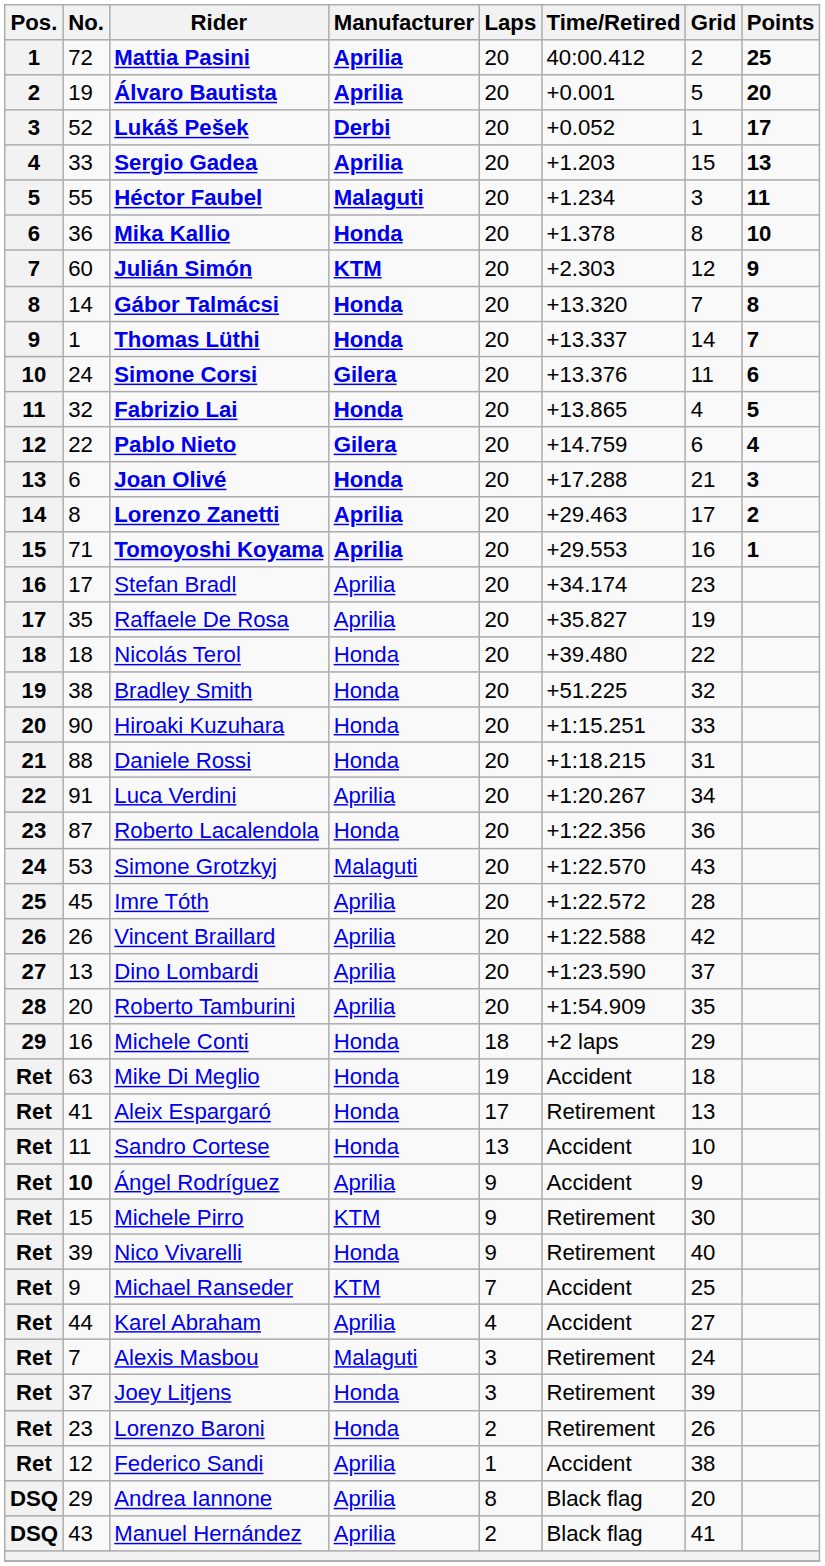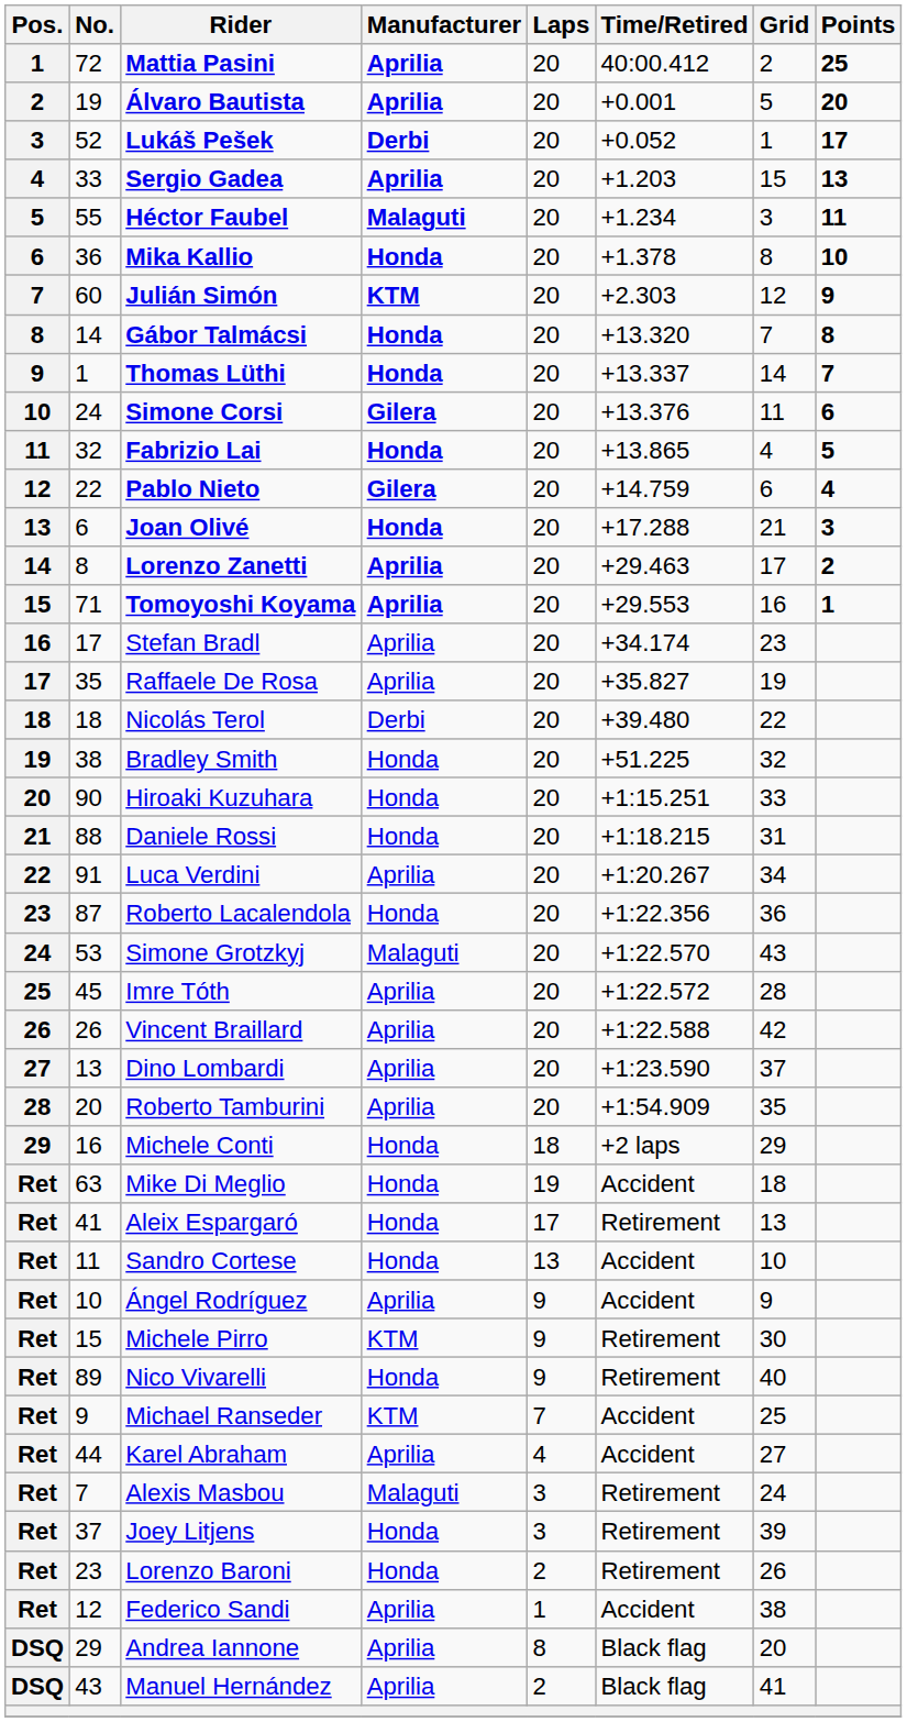Nicolás Terol | Manufacturer: Honda -> Derbi
Ángel Rodríguez | No.: bold -> normal
Nico Vivarelli | No.: 39 -> 89
